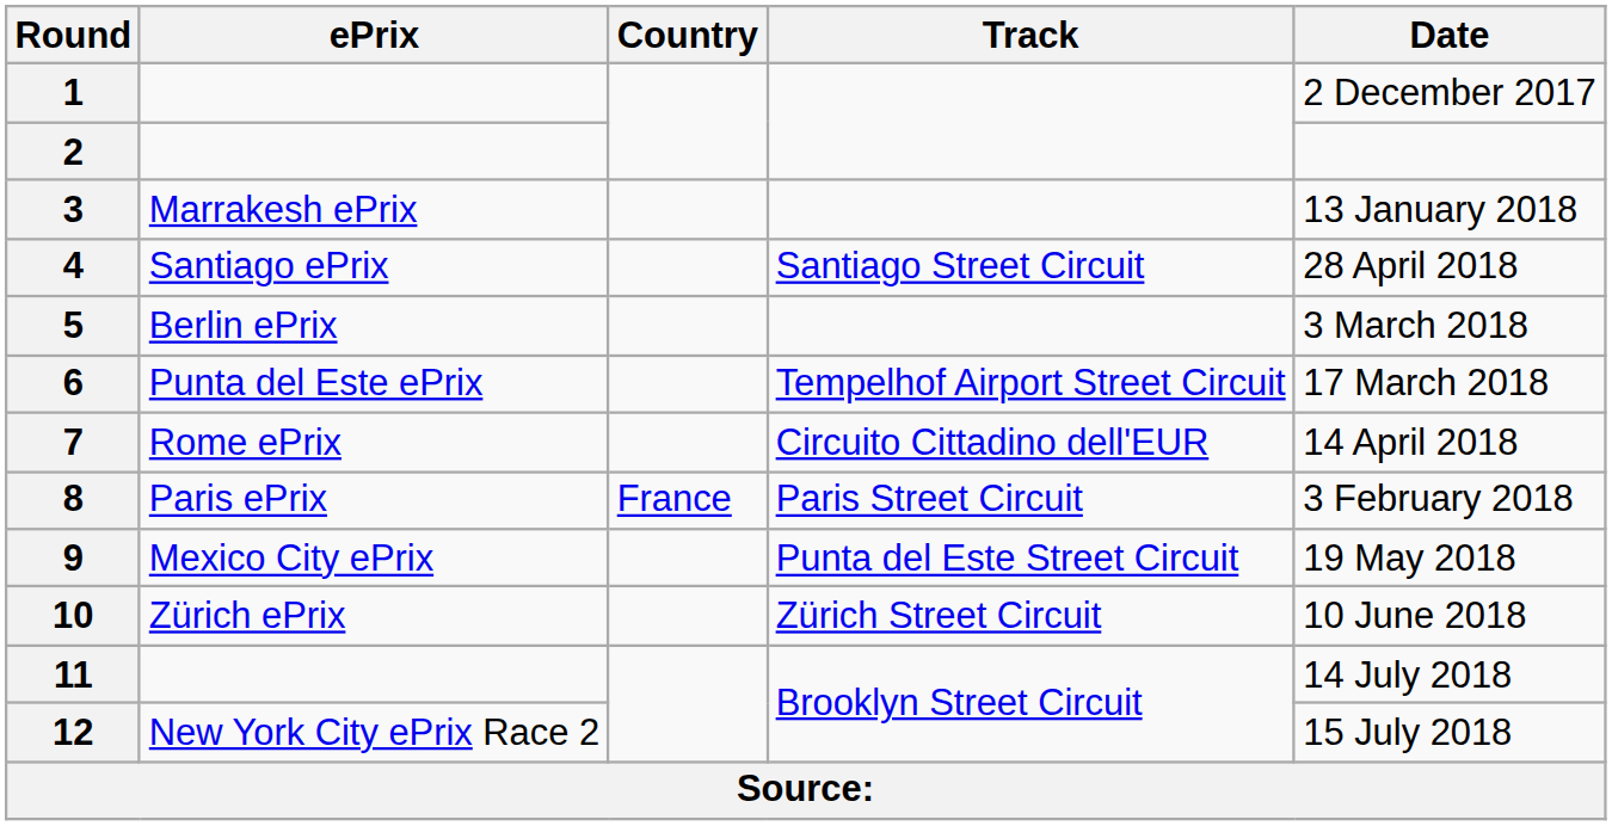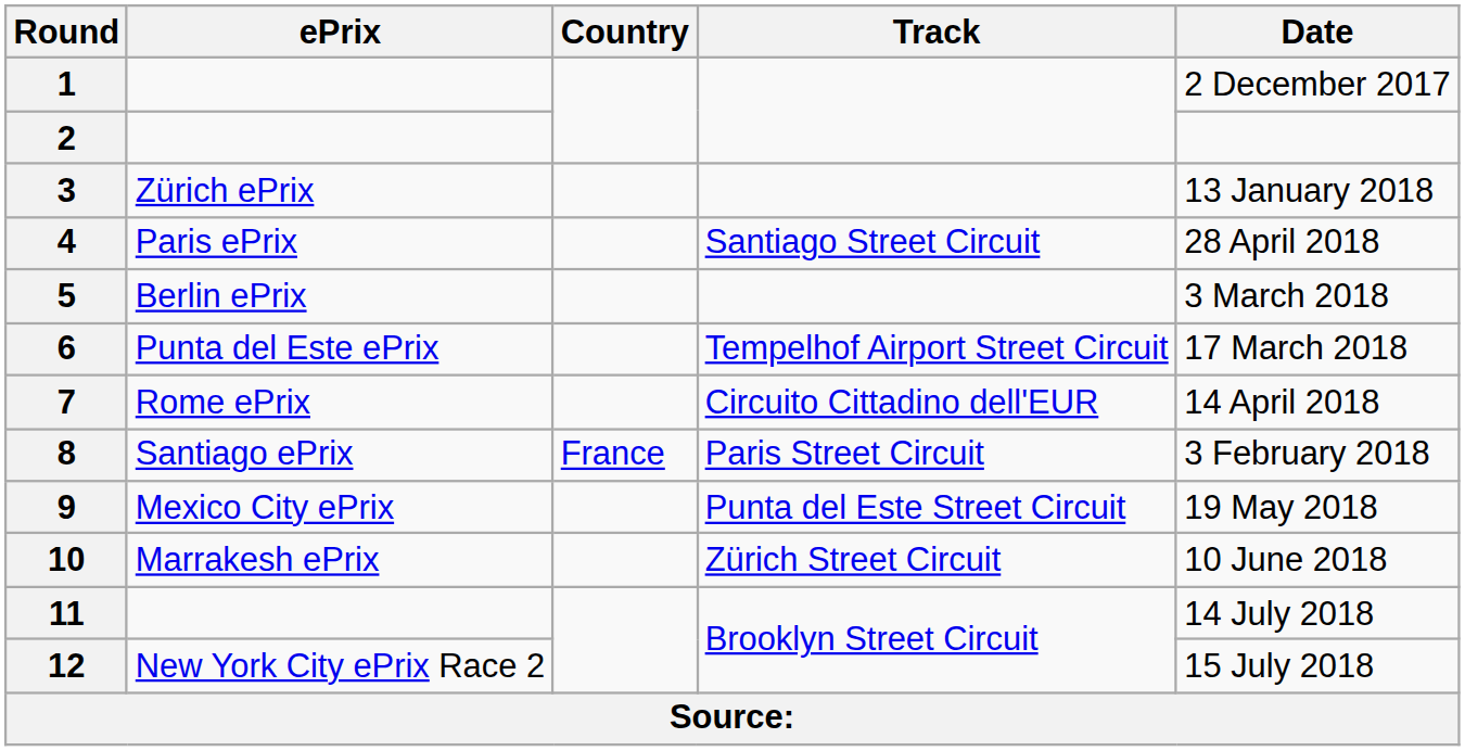3 | ePrix: Marrakesh ePrix -> Zürich ePrix
4 | ePrix: Santiago ePrix -> Paris ePrix
8 | ePrix: Paris ePrix -> Santiago ePrix
10 | ePrix: Zürich ePrix -> Marrakesh ePrix
